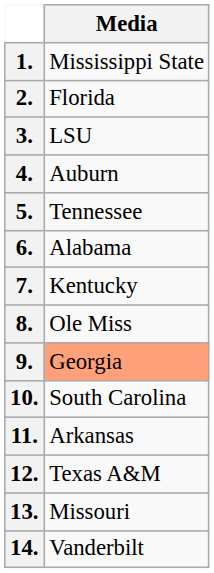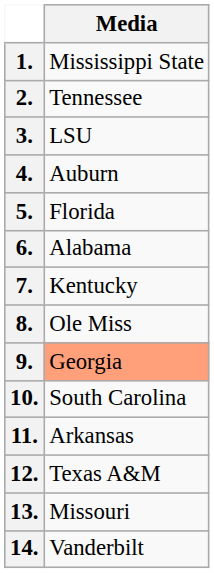2. | Media: Florida -> Tennessee
5. | Media: Tennessee -> Florida
